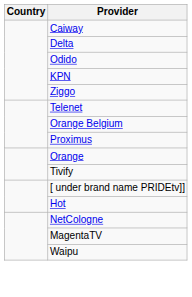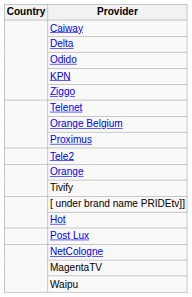+ row: Tele2
+ row: Post Lux
